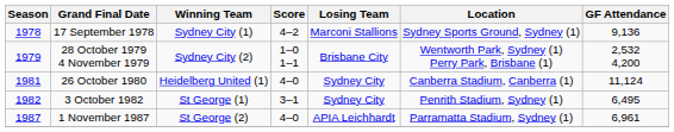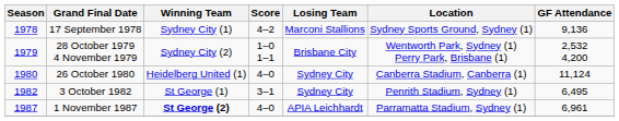26 October 1980 | Season: 1981 -> 1980
1 November 1987 | Winning Team: normal -> bold
